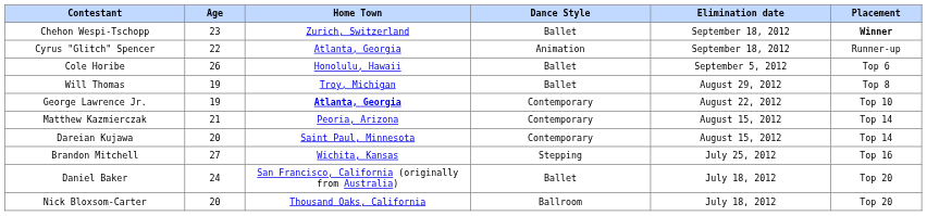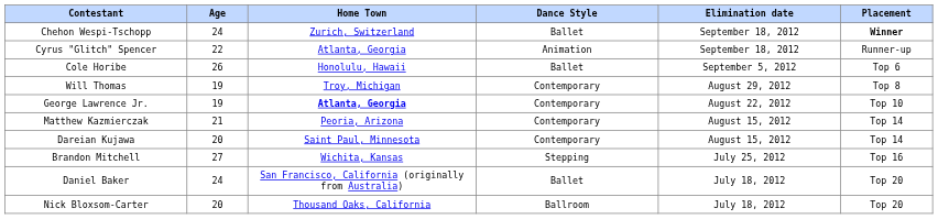Chehon Wespi-Tschopp | Age: 23 -> 24
Will Thomas | Dance Style: Ballet -> Contemporary
